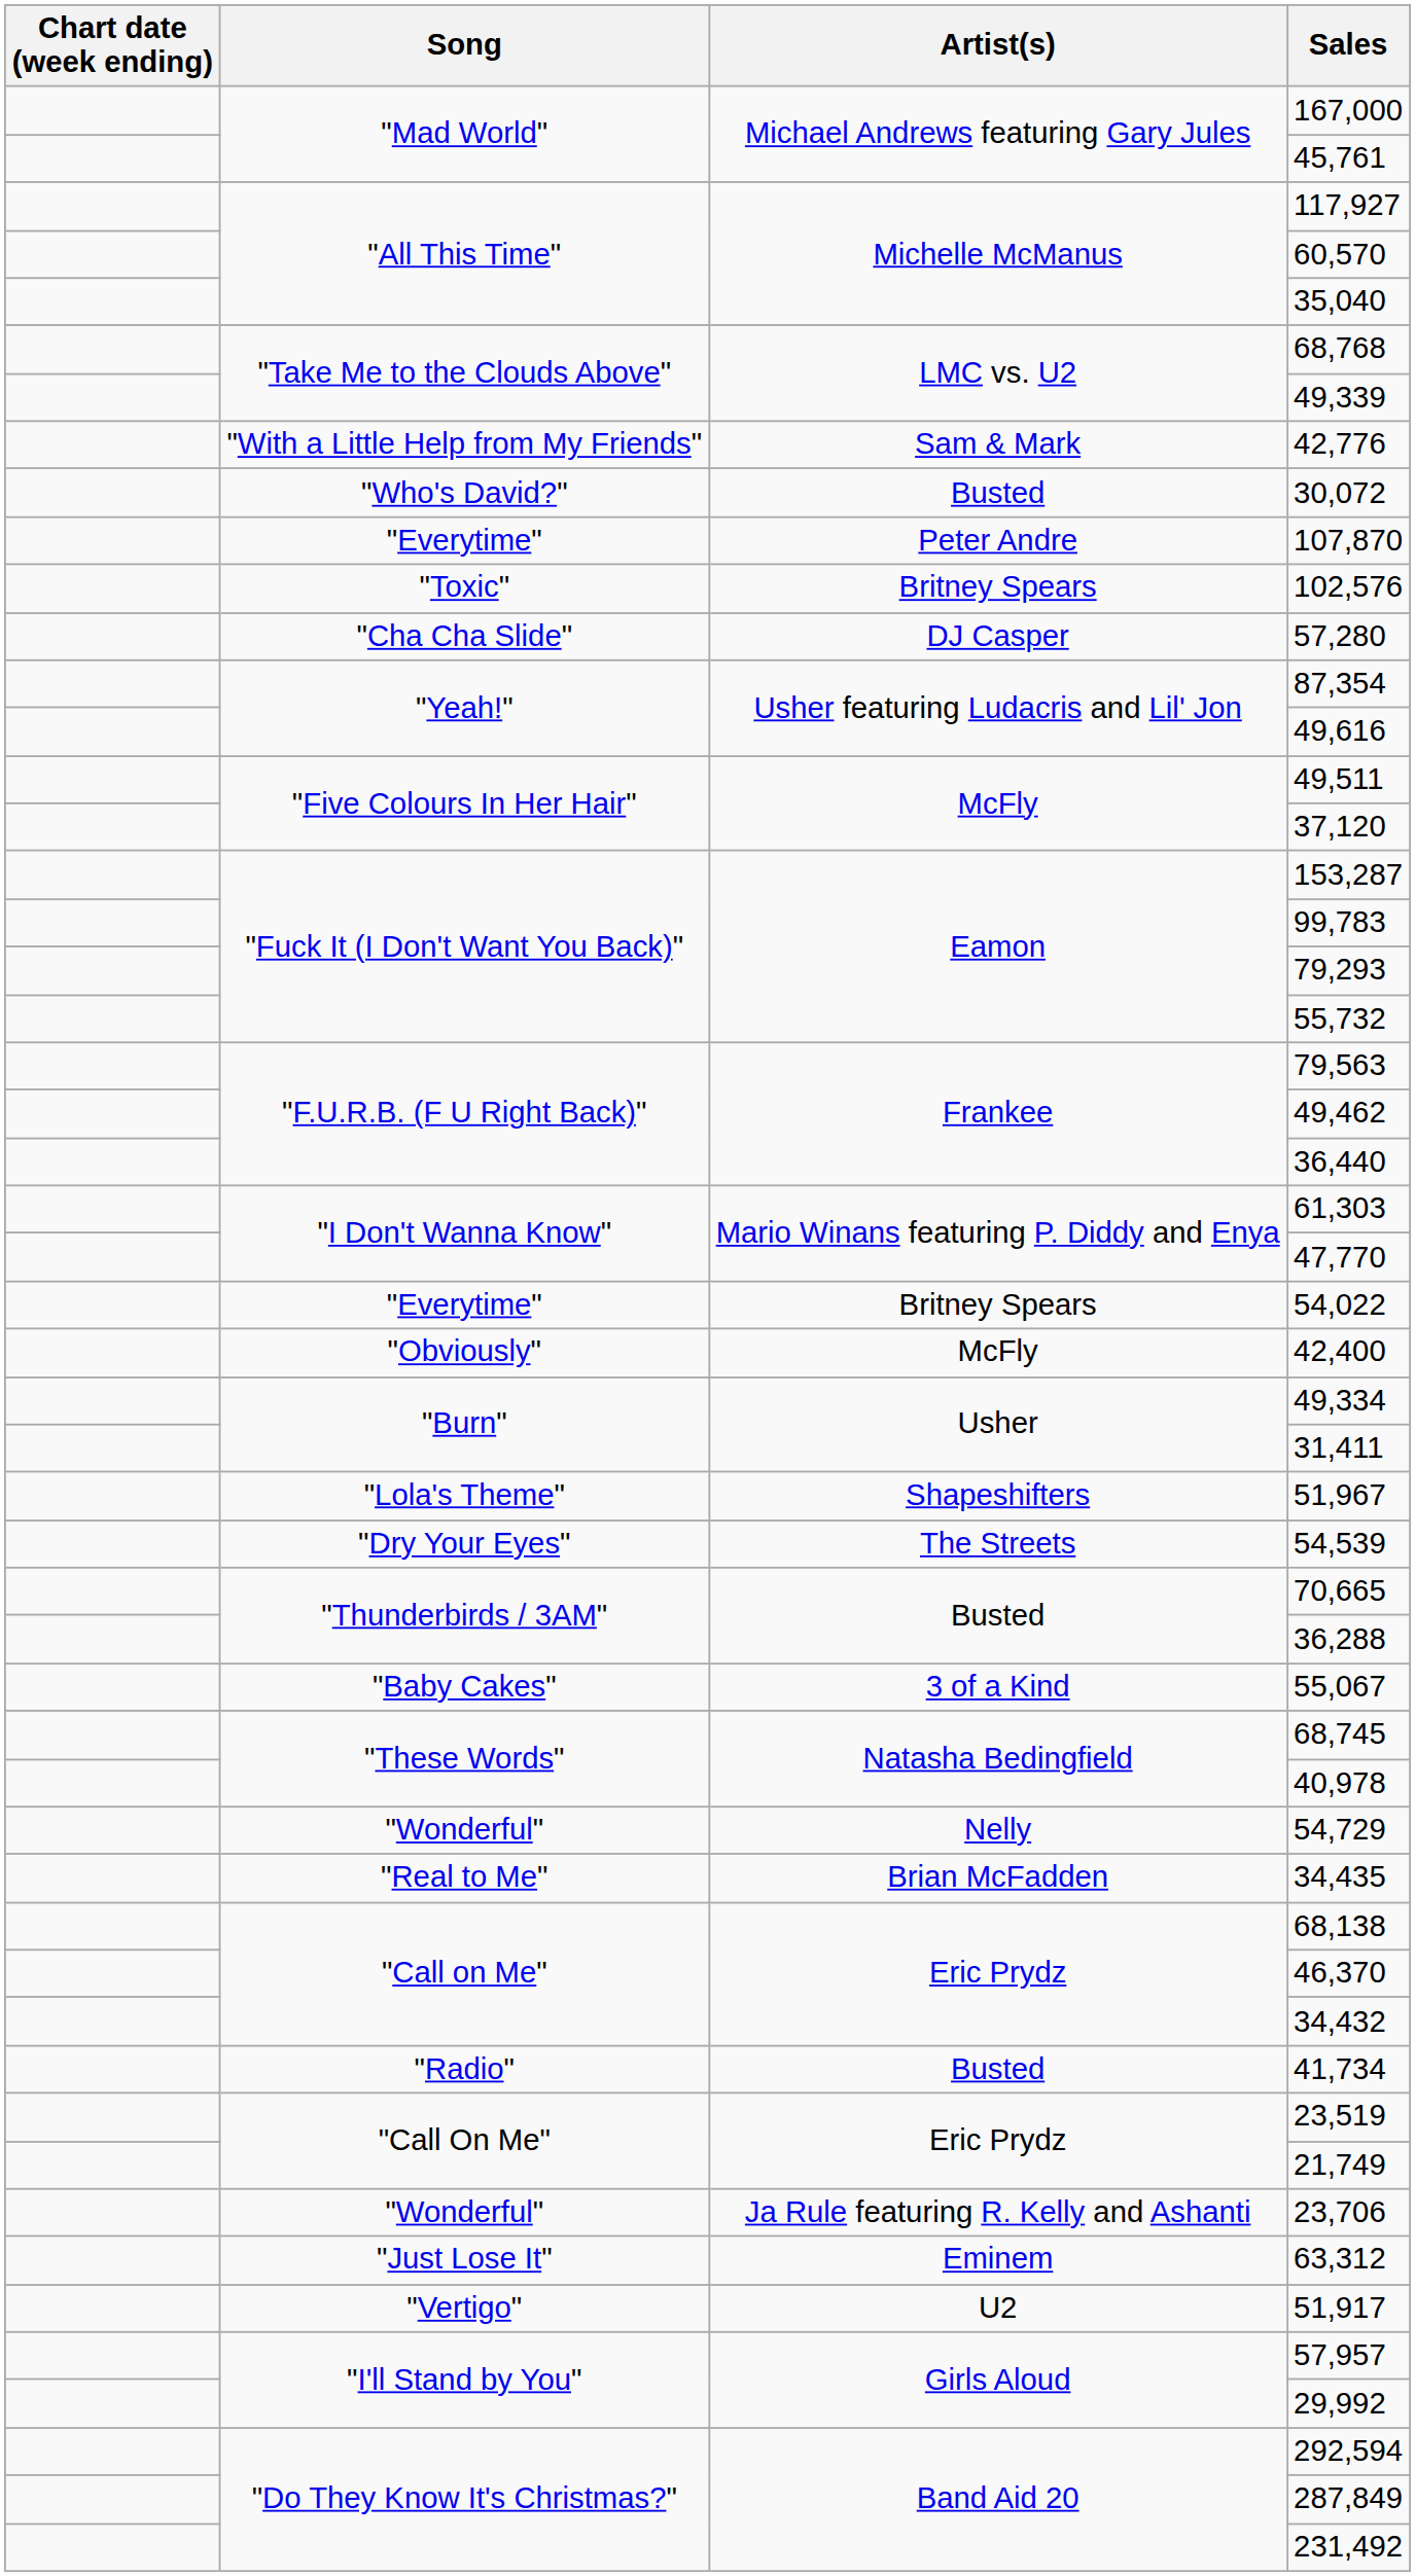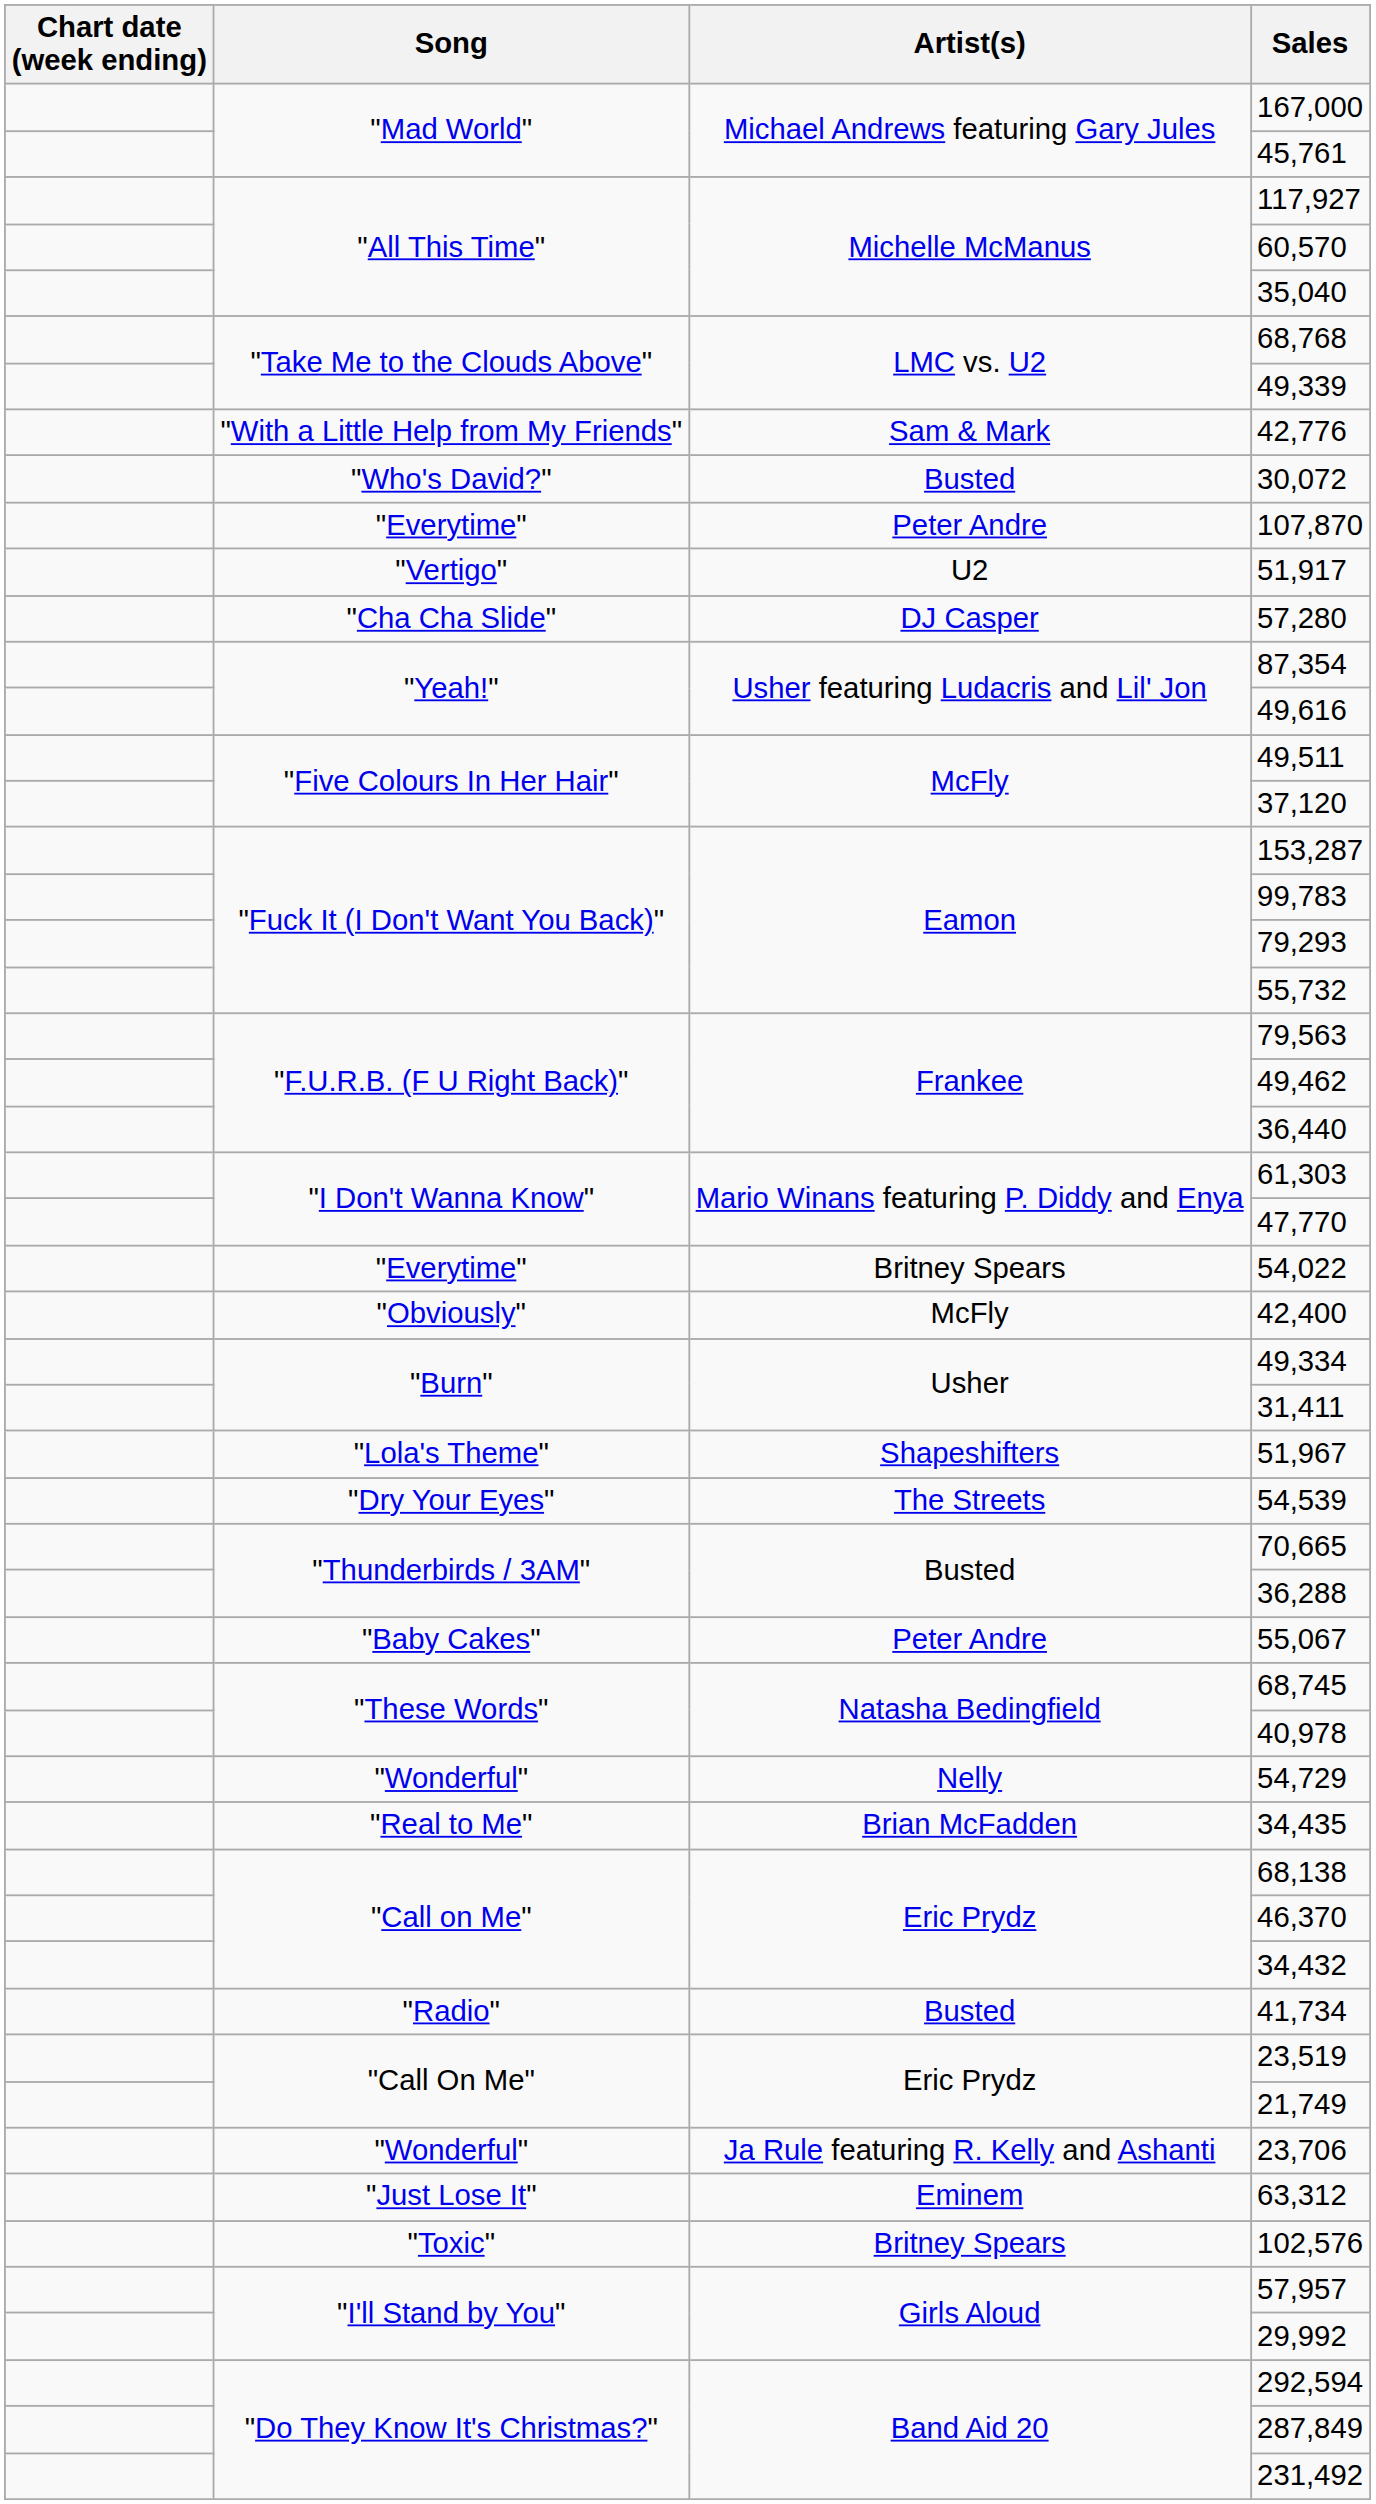rows swapped: 102,576 <-> 51,917
55,067 | Artist(s): 3 of a Kind -> Peter Andre
